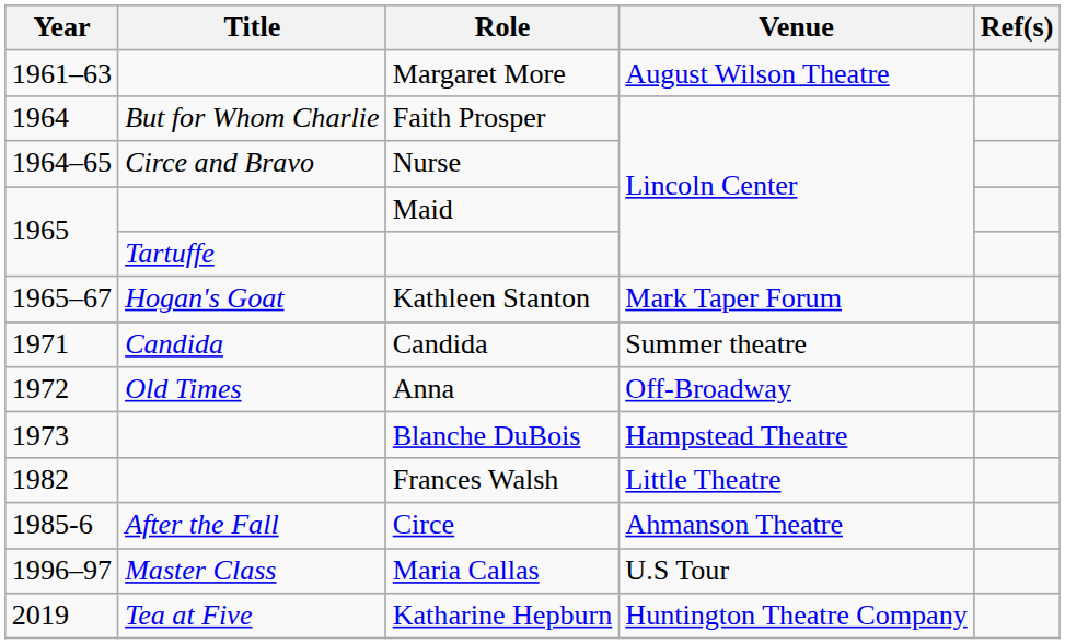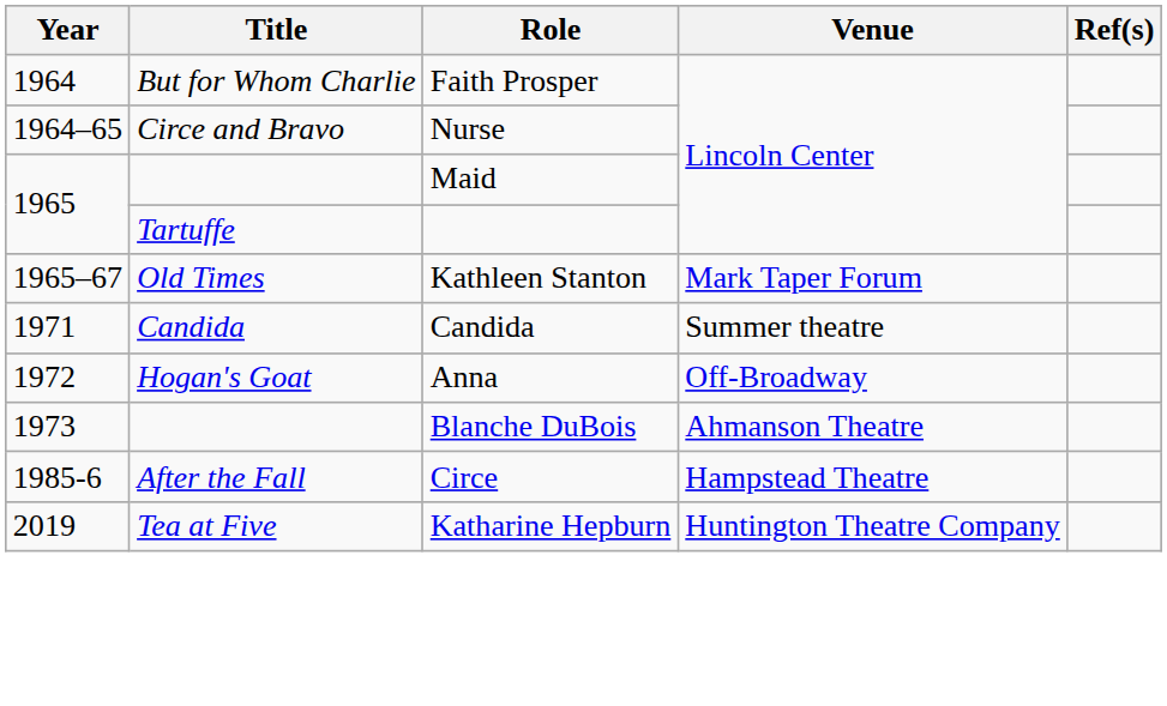- row: 1961–63 | Margaret More | August Wilson Theatre
Kathleen Stanton | Title: Hogan's Goat -> Old Times
Anna | Title: Old Times -> Hogan's Goat
Blanche DuBois | Venue: Hampstead Theatre -> Ahmanson Theatre
- row: 1982 | Frances Walsh | Little Theatre
Circe | Venue: Ahmanson Theatre -> Hampstead Theatre
- row: 1996–97 | Master Class | Maria Callas | U.S Tour
